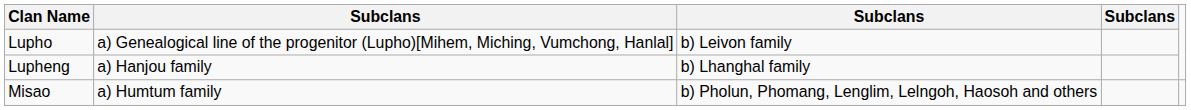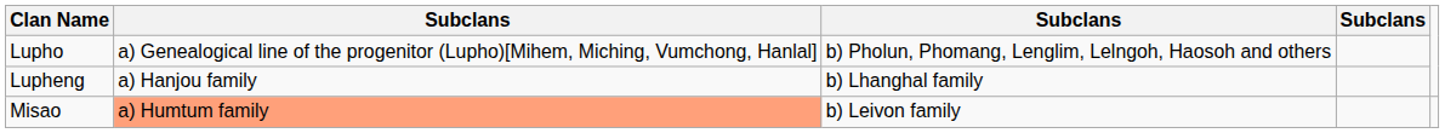Lupho | column 3: b) Leivon family -> b) Pholun, Phomang, Lenglim, Lelngoh, Haosoh and others
Misao | column 2: no background -> lightsalmon background
Misao | column 3: b) Pholun, Phomang, Lenglim, Lelngoh, Haosoh and others -> b) Leivon family
